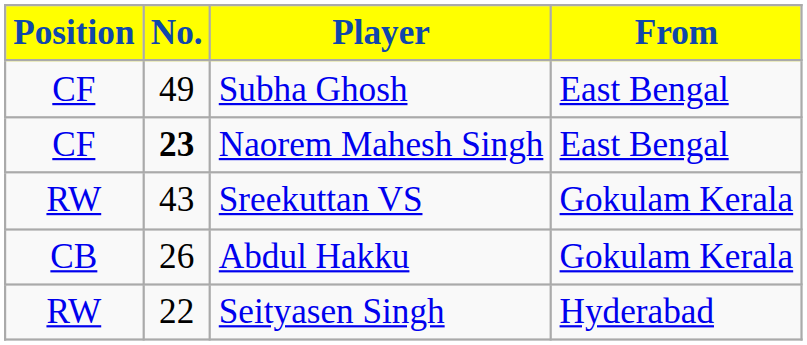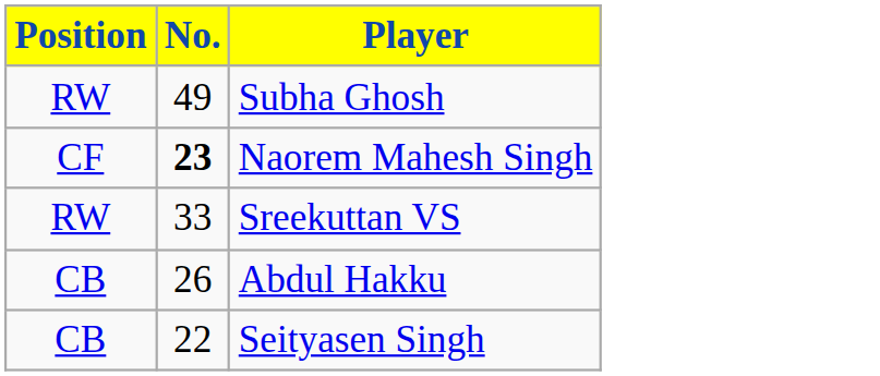- column: From | East Bengal | East Bengal | Gokulam Kerala | Gokulam Kerala | Hyderabad
Subha Ghosh | Position: CF -> RW
Sreekuttan VS | No.: 43 -> 33
Seityasen Singh | Position: RW -> CB
